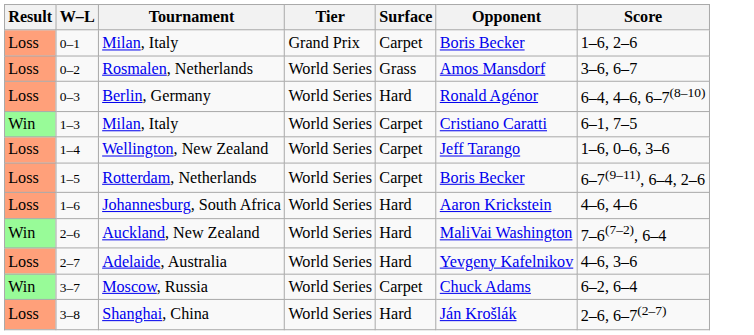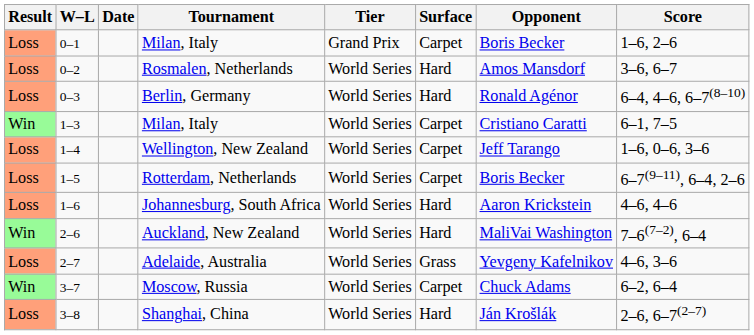+ column: Date
Rosmalen, Netherlands | Surface: Grass -> Hard
Adelaide, Australia | Surface: Hard -> Grass
